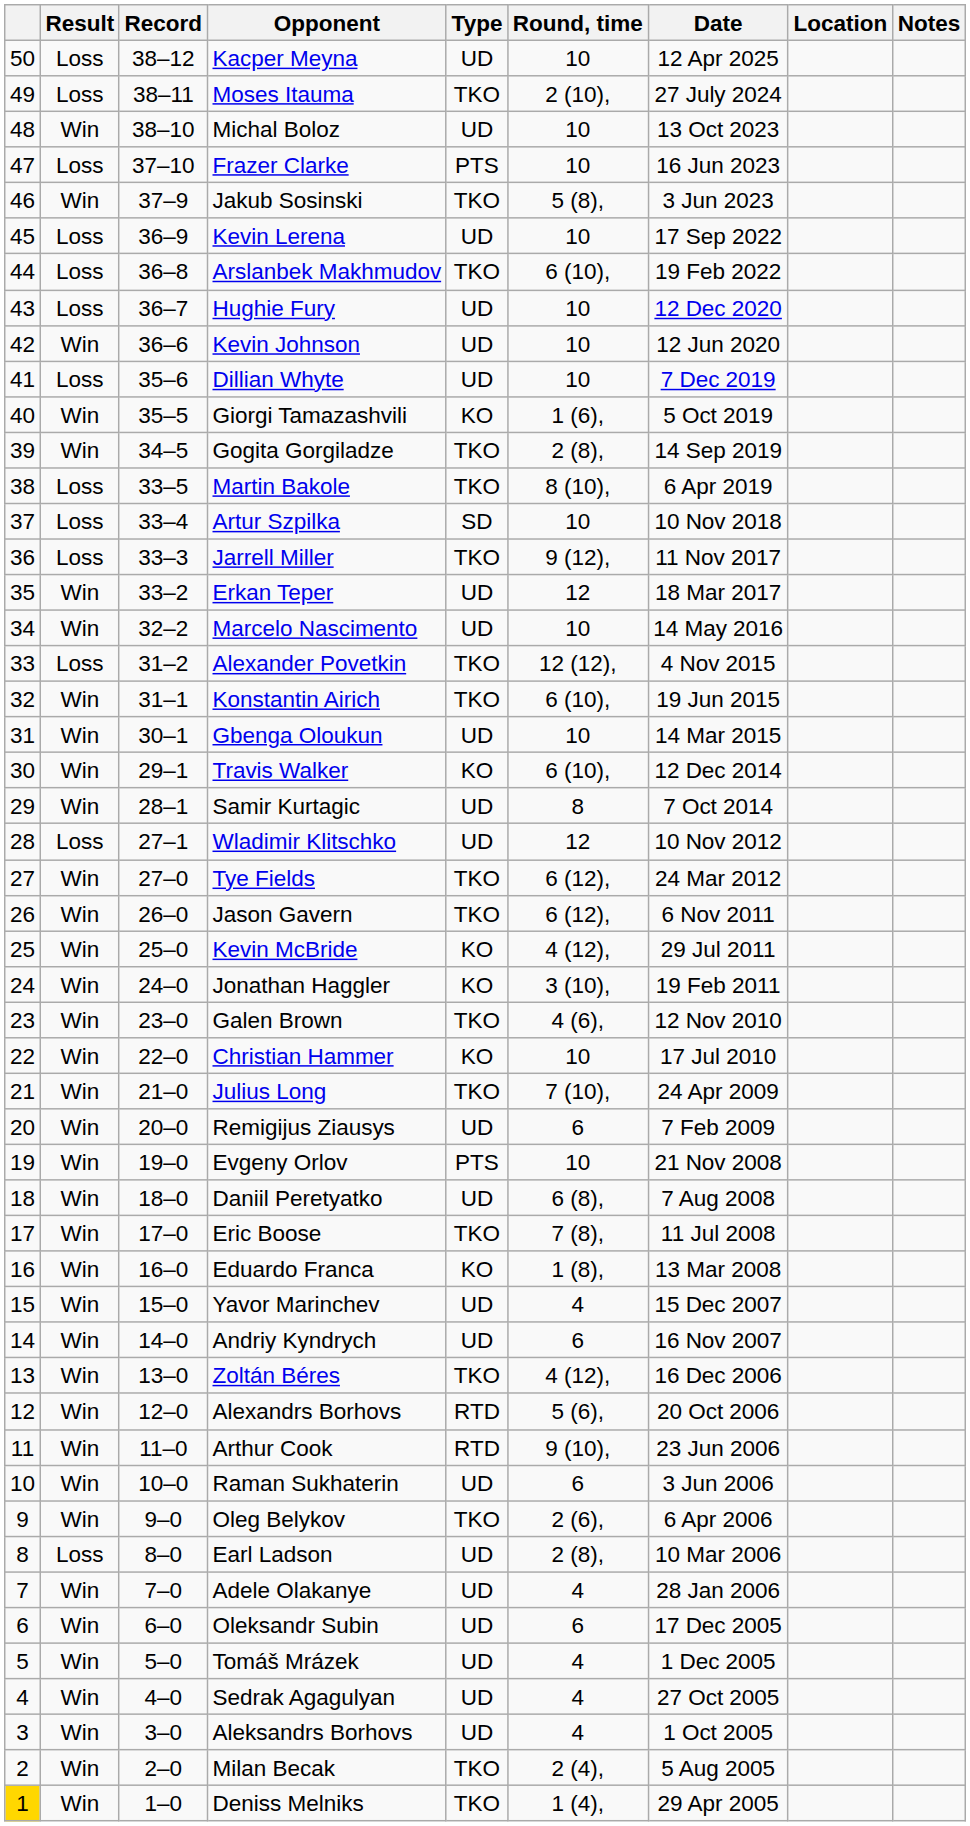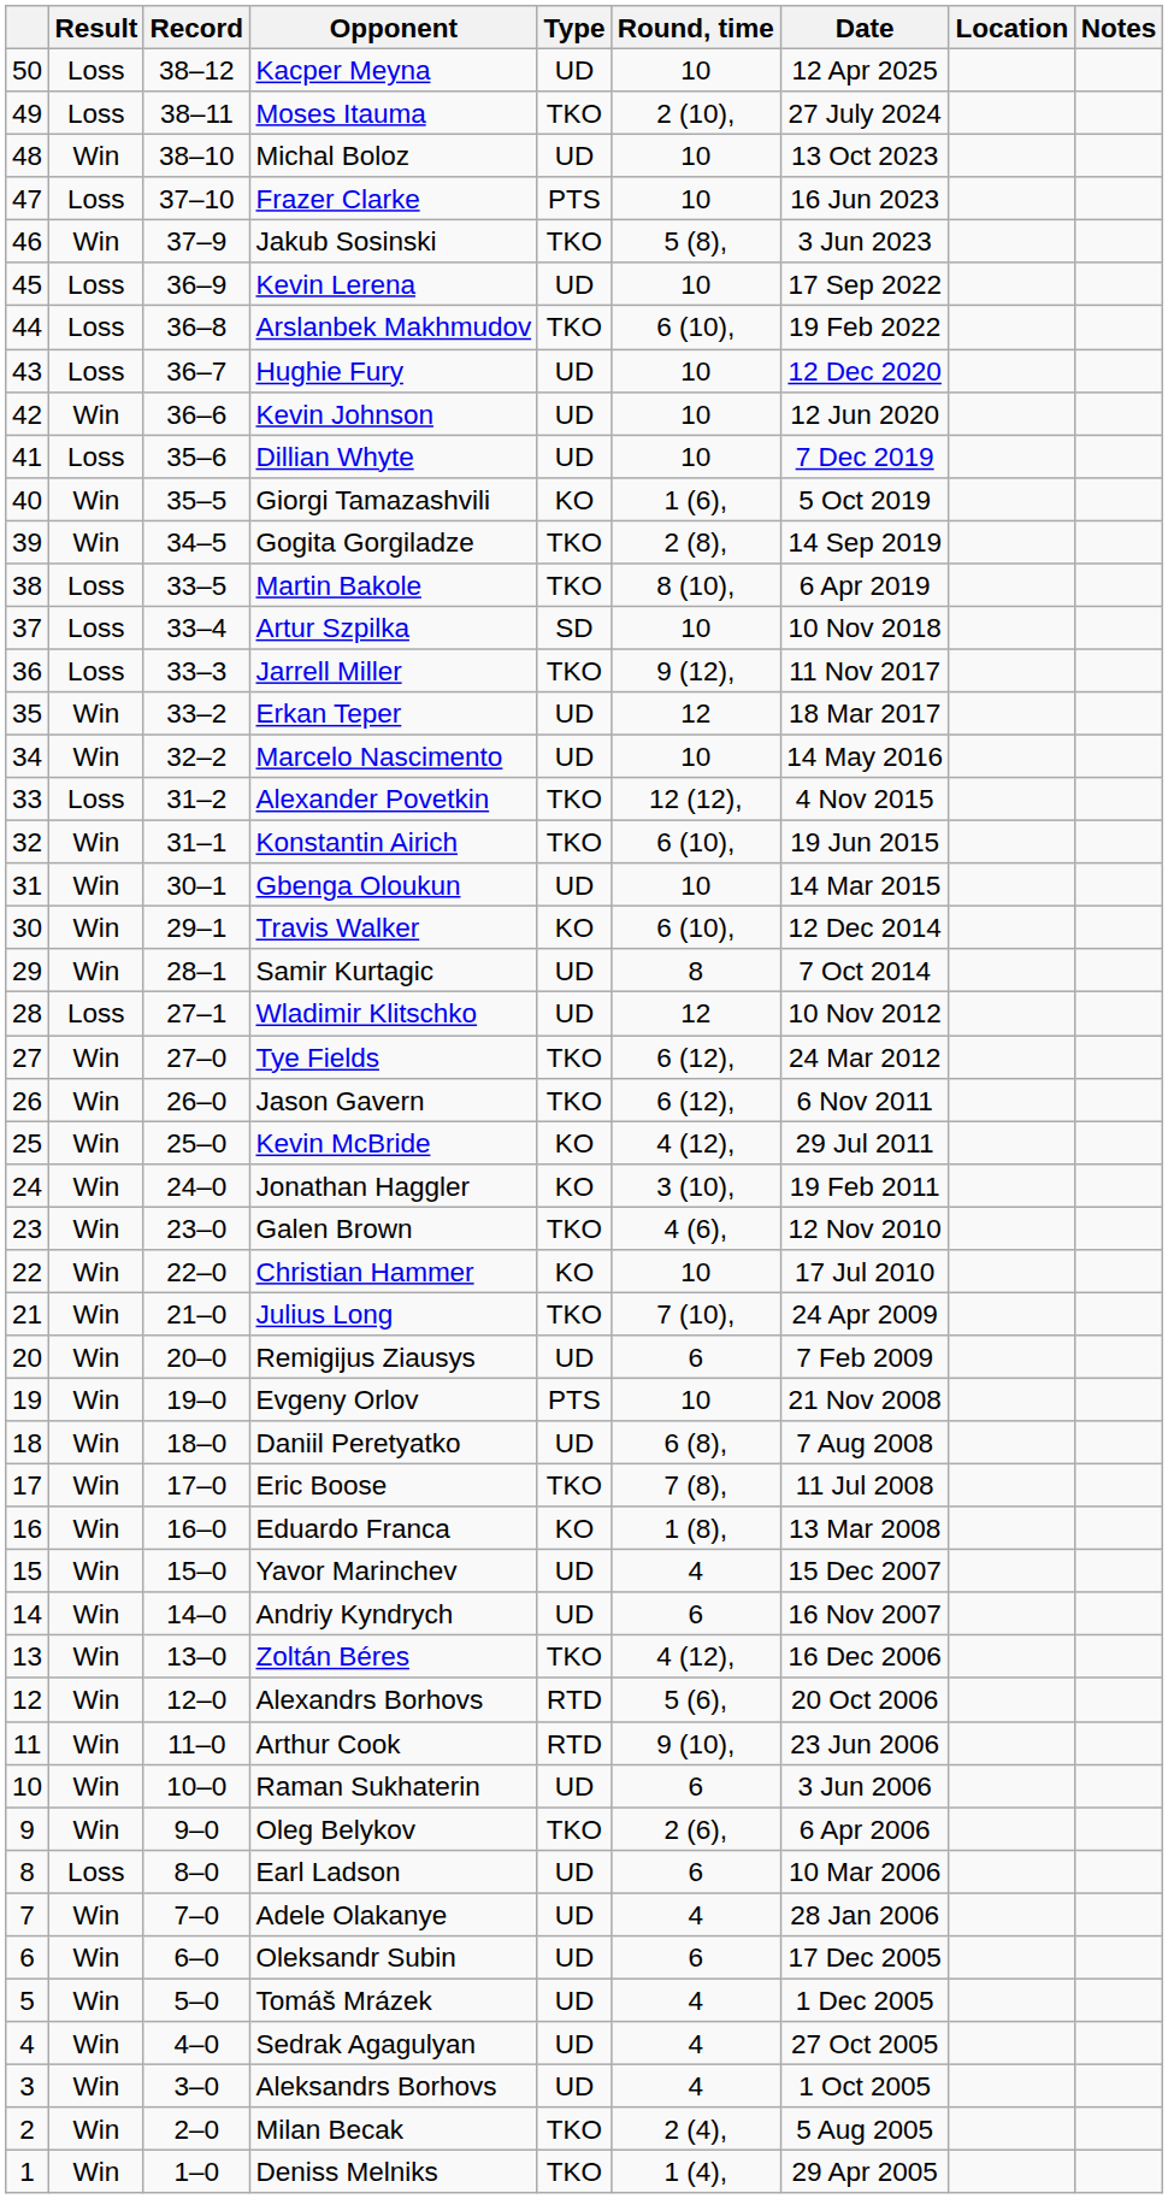Earl Ladson | Round, time: 2 (8), -> 6
Deniss Melniks | column 1: gold background -> no background
